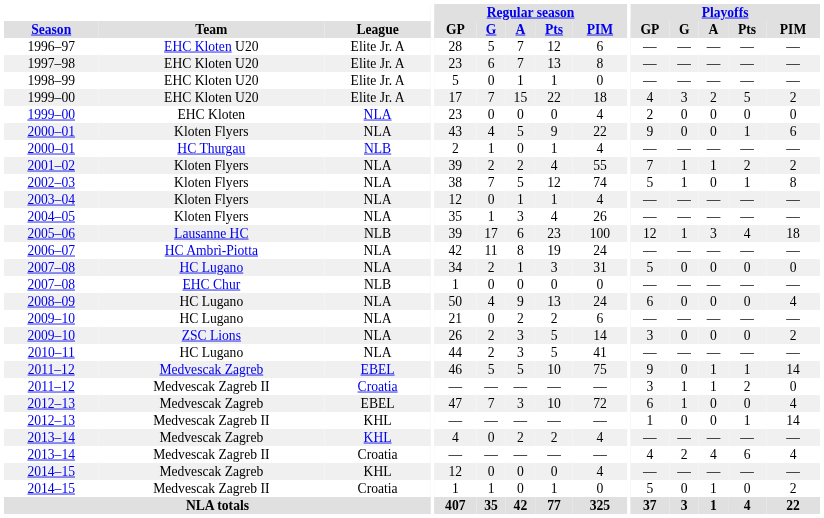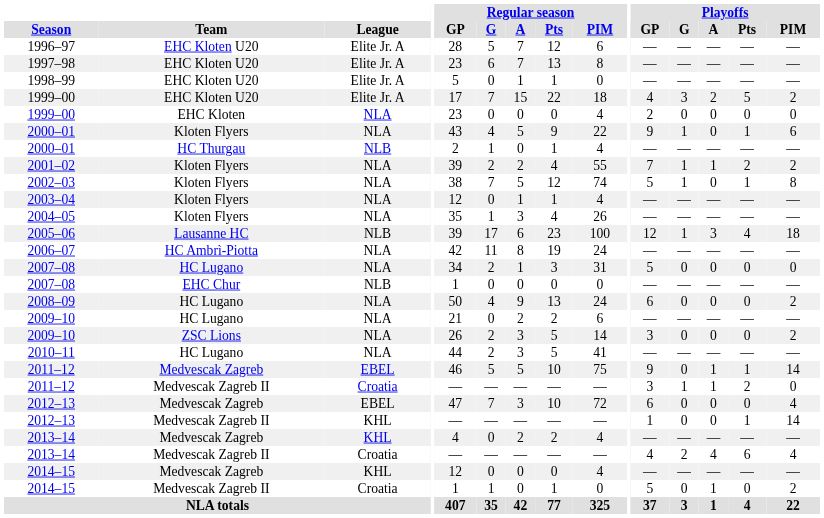2000–01 / Kloten Flyers | Playoffs / G: 0 -> 1
2008–09 | Playoffs / PIM: 4 -> 2
2012–13 / Medvescak Zagreb | Playoffs / G: 1 -> 0
